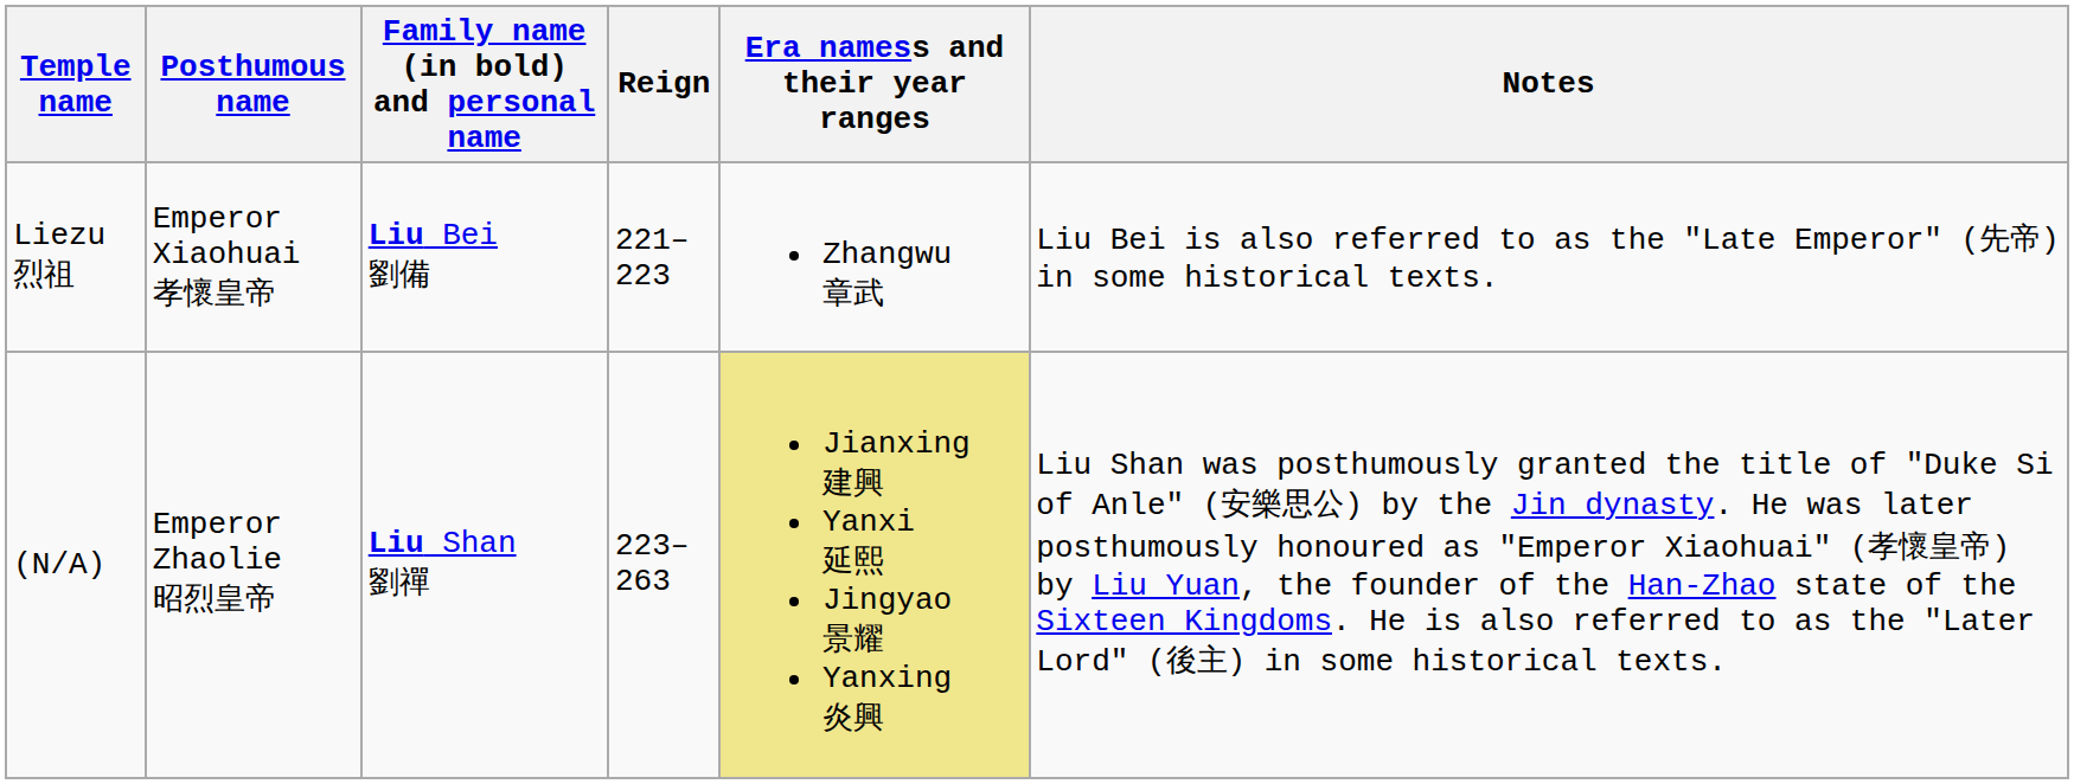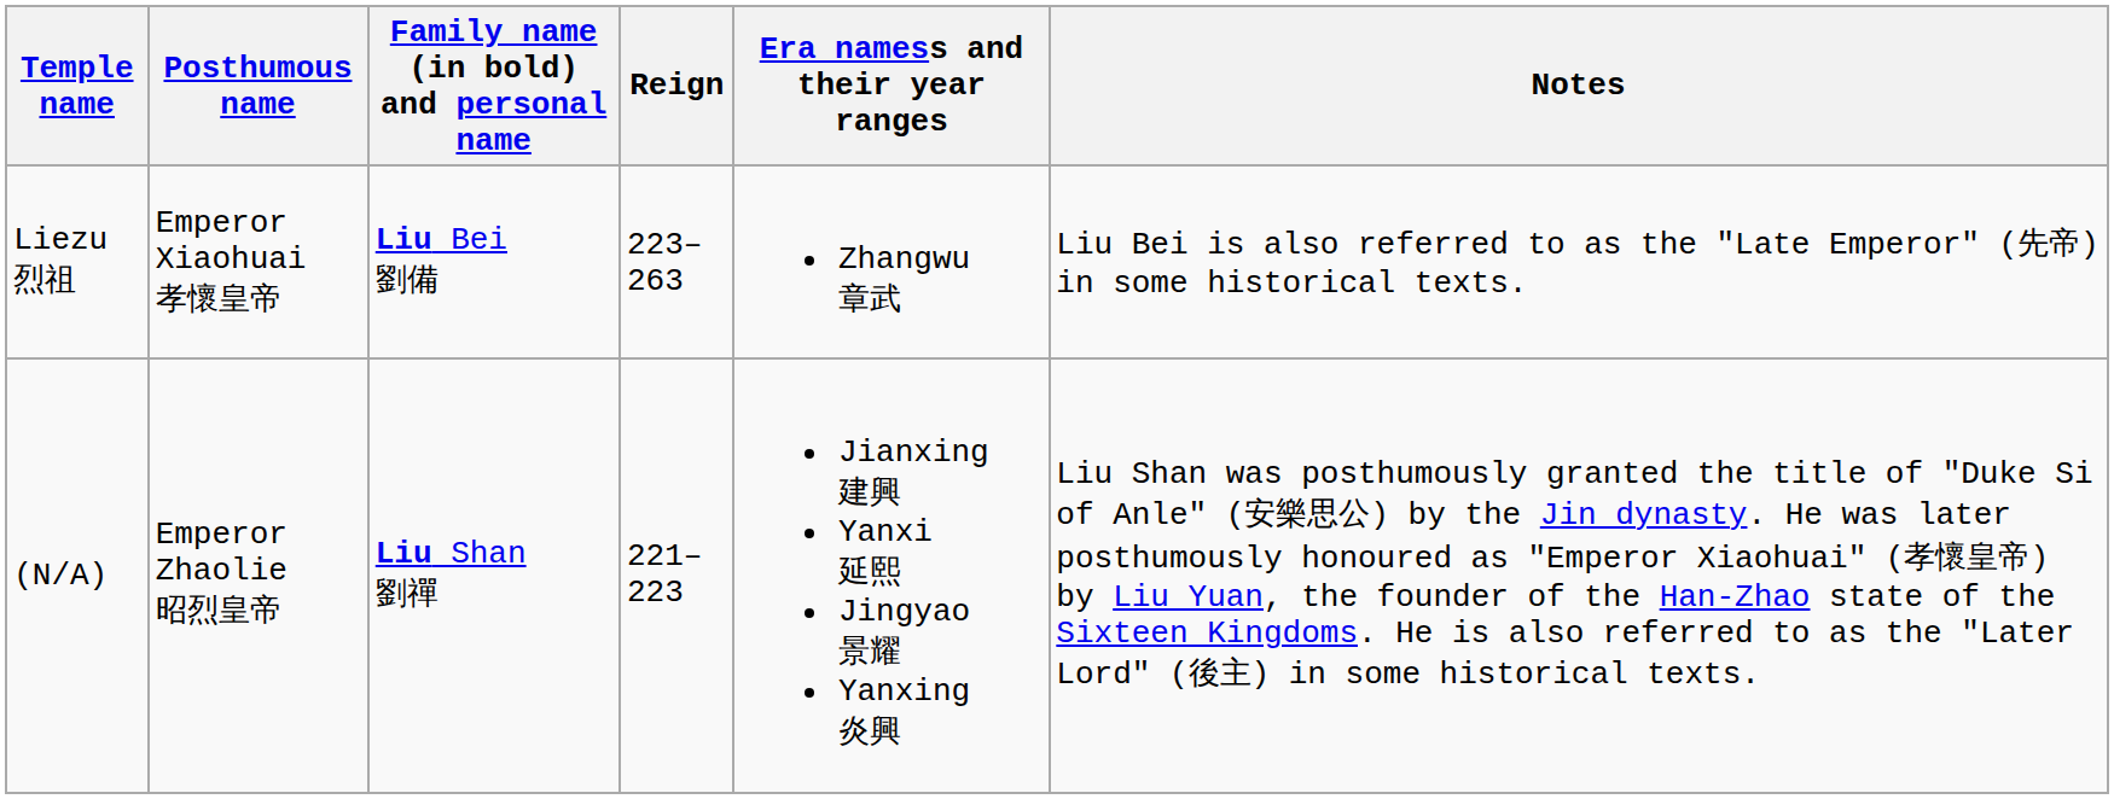Liezu 烈祖 | Reign: 221–223 -> 223–263
(N/A) | Reign: 223–263 -> 221–223
(N/A) | Era namess and their year ranges: khaki background -> no background
